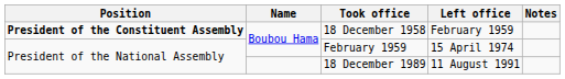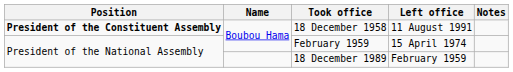18 December 1958 | Left office: February 1959 -> 11 August 1991
18 December 1989 | Left office: 11 August 1991 -> February 1959
